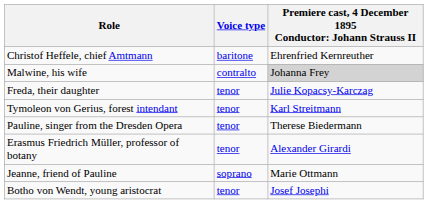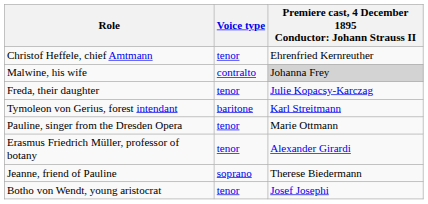Christof Heffele, chief Amtmann | Voice type: baritone -> tenor
Tymoleon von Gerius, forest intendant | Voice type: tenor -> baritone
Pauline, singer from the Dresden Opera | column 3: Therese Biedermann -> Marie Ottmann
Jeanne, friend of Pauline | column 3: Marie Ottmann -> Therese Biedermann
